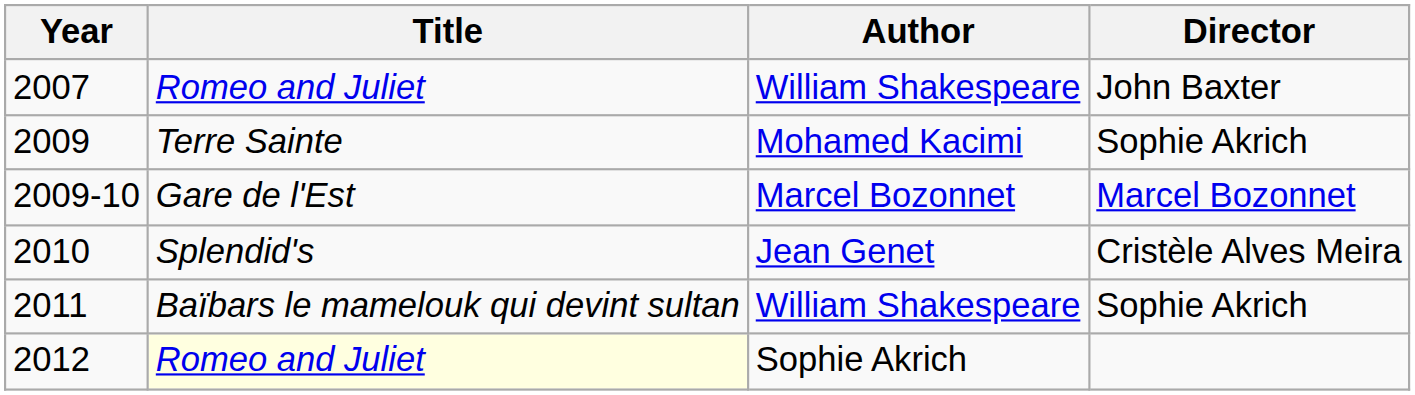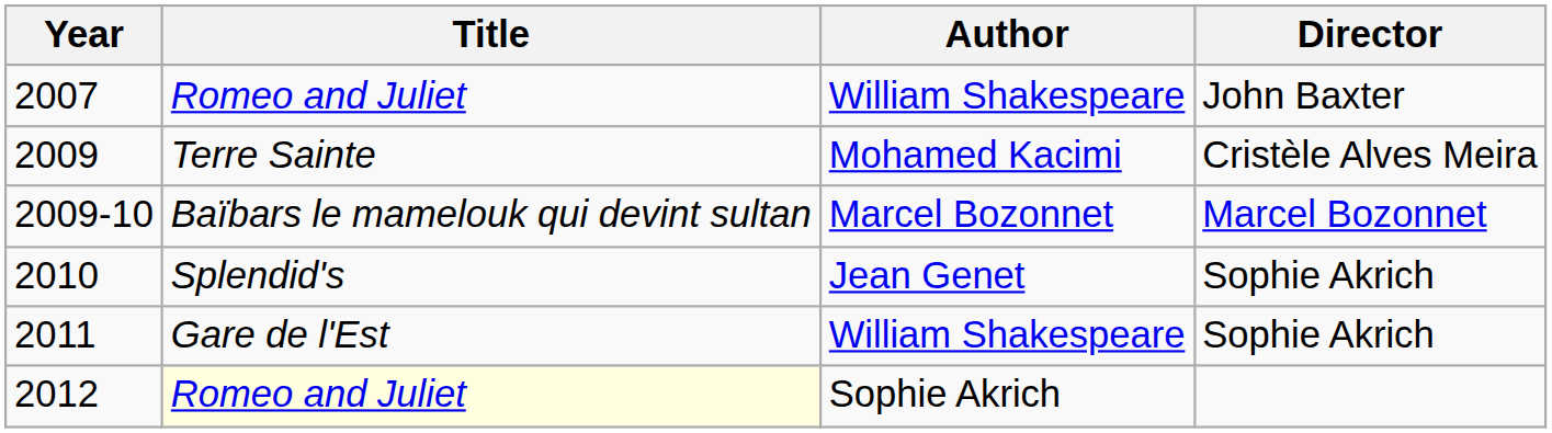2009 | Director: Sophie Akrich -> Cristèle Alves Meira
2009-10 | Title: Gare de l'Est -> Baïbars le mamelouk qui devint sultan
2010 | Director: Cristèle Alves Meira -> Sophie Akrich
2011 | Title: Baïbars le mamelouk qui devint sultan -> Gare de l'Est
